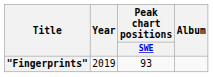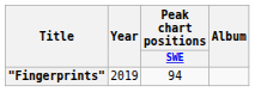"Fingerprints" | Peak chart positions / SWE: 93 -> 94
